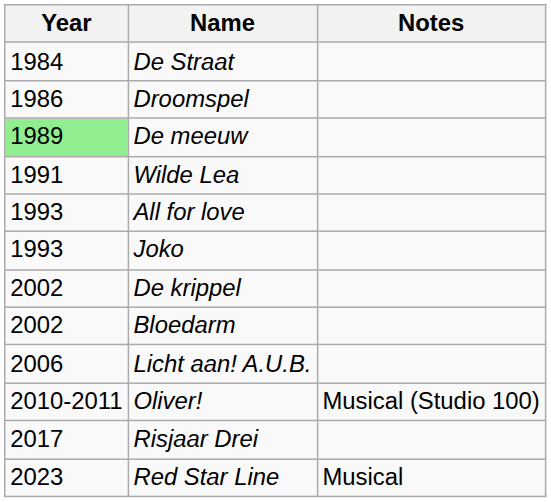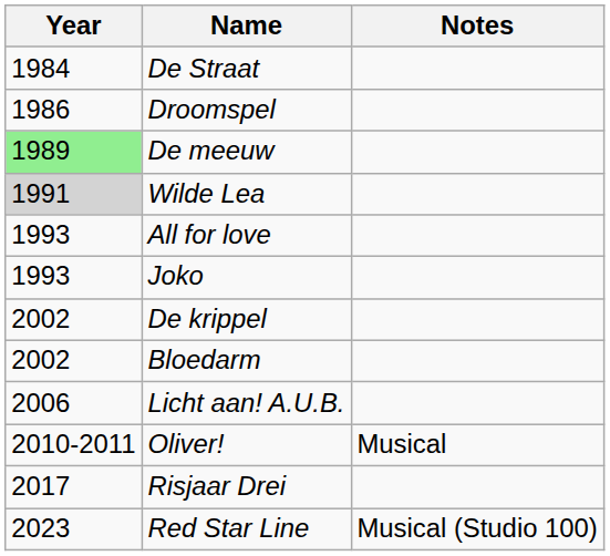Wilde Lea | Year: no background -> lightgrey background
Oliver! | Notes: Musical (Studio 100) -> Musical
Red Star Line | Notes: Musical -> Musical (Studio 100)
